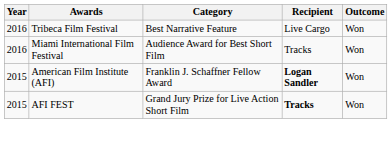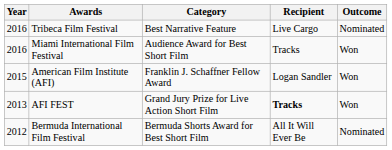Tribeca Film Festival | Outcome: Won -> Nominated
American Film Institute (AFI) | Recipient: bold -> normal
AFI FEST | Year: 2015 -> 2013
+ row: 2012 | Bermuda International Film Festival | Bermuda Shorts Award for Best Short Film | All It Will Ever Be | Nominated
